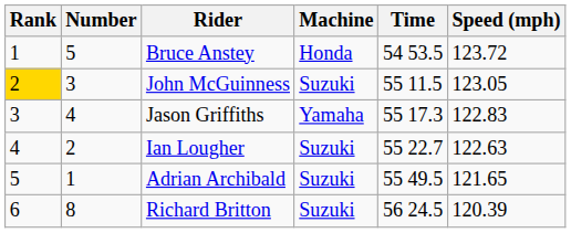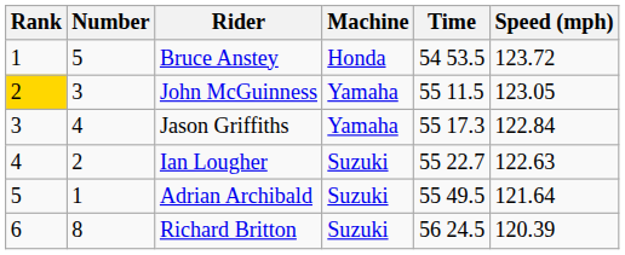John McGuinness | Machine: Suzuki -> Yamaha
Jason Griffiths | Speed (mph): 122.83 -> 122.84
Adrian Archibald | Speed (mph): 121.65 -> 121.64
